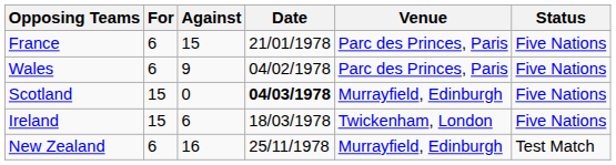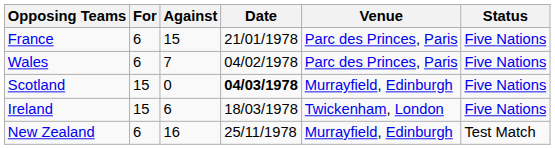Wales | Against: 9 -> 7
